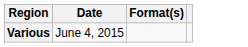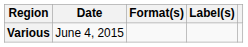+ column: Label(s)
